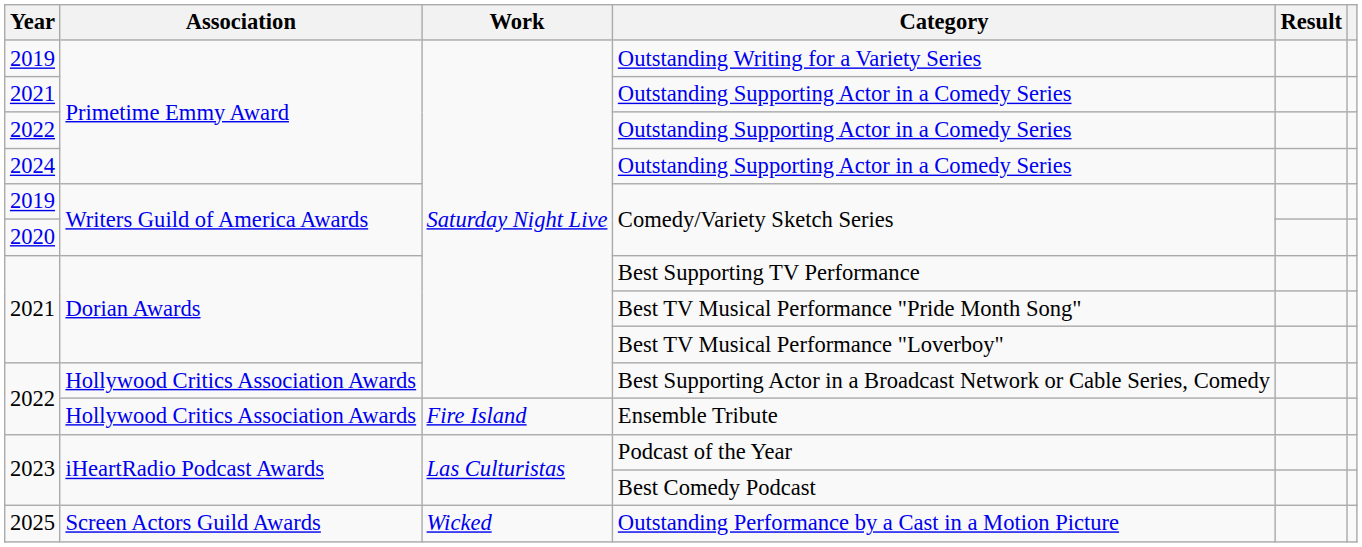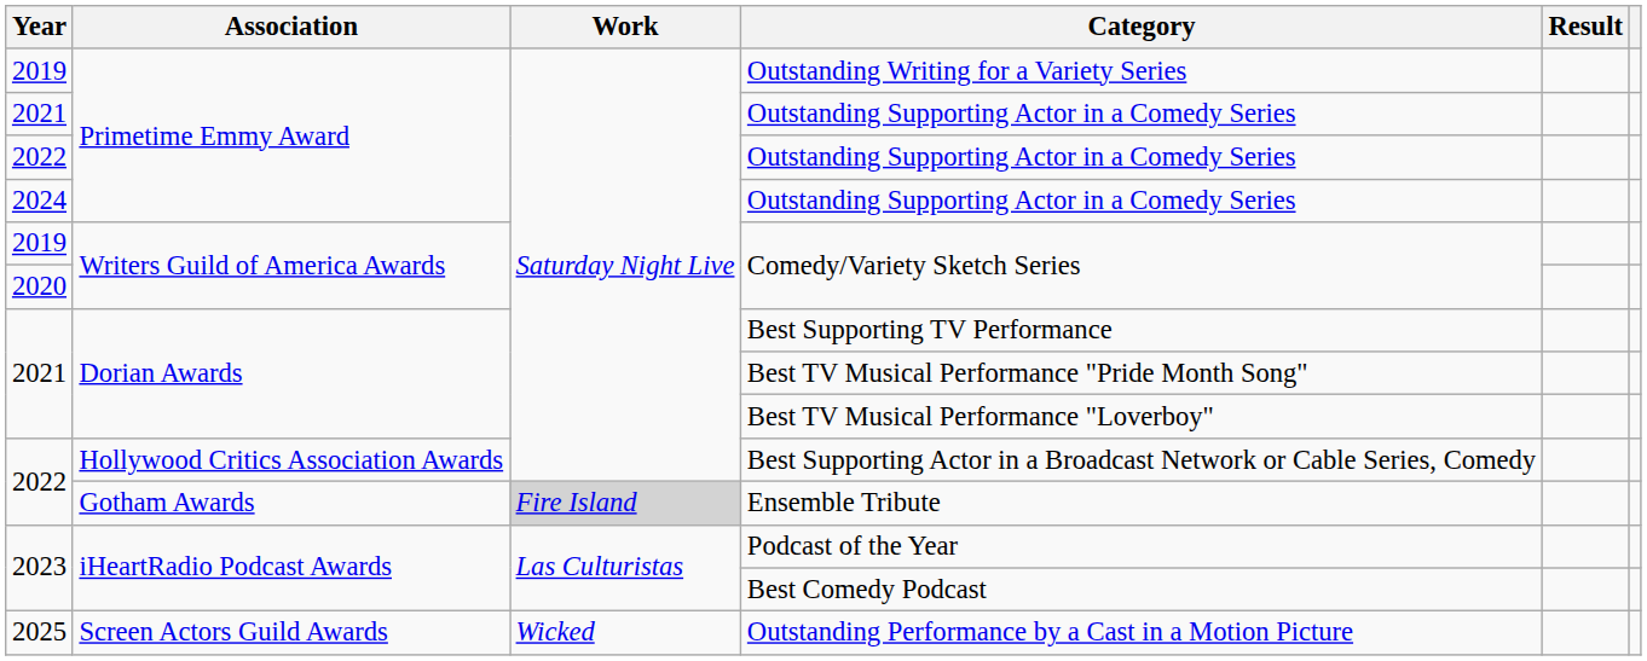Ensemble Tribute | Association: Hollywood Critics Association Awards -> Gotham Awards
Ensemble Tribute | Work: no background -> lightgrey background
